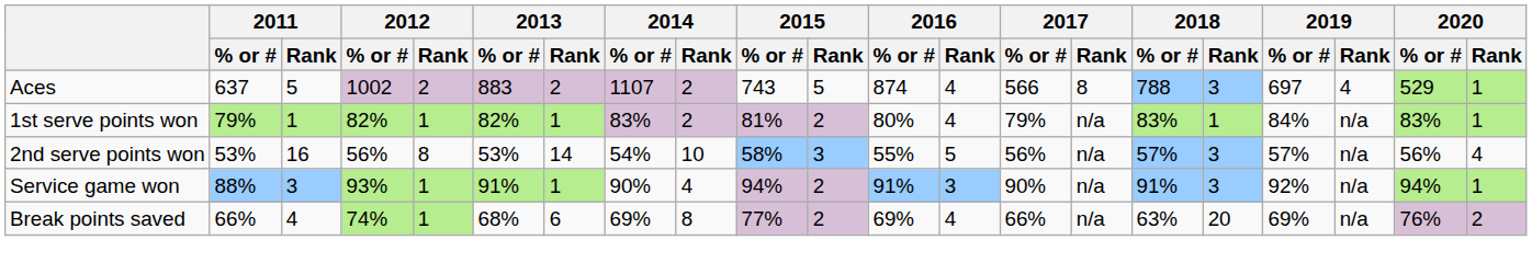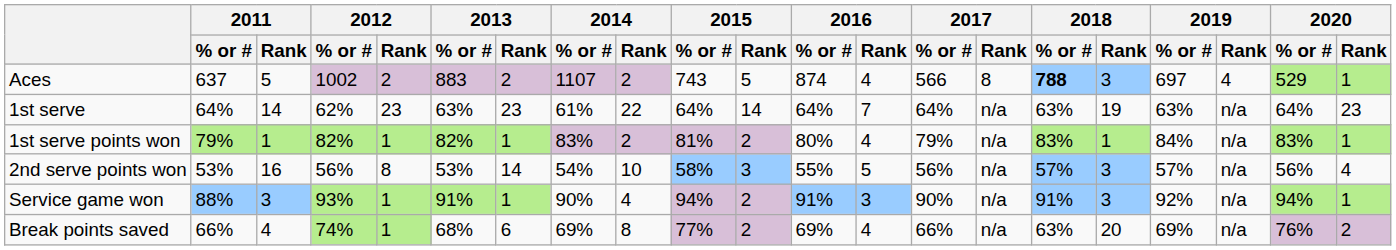Aces | 2018 / % or #: normal -> bold
+ row: 1st serve | 64% | 14 | 62% | 23 | 63% | 23 | 61% | 22 | 64% | 14 | 64% | 7 | 64% | n/a | 63% | 19 | 63% | n/a | 64% | 23
